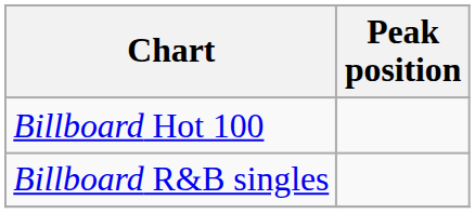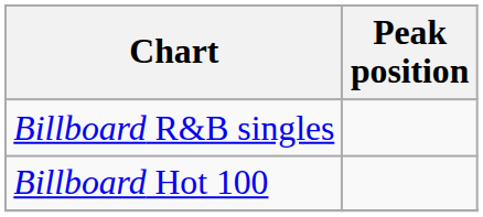rows swapped: Billboard Hot 100 <-> Billboard R&B singles
